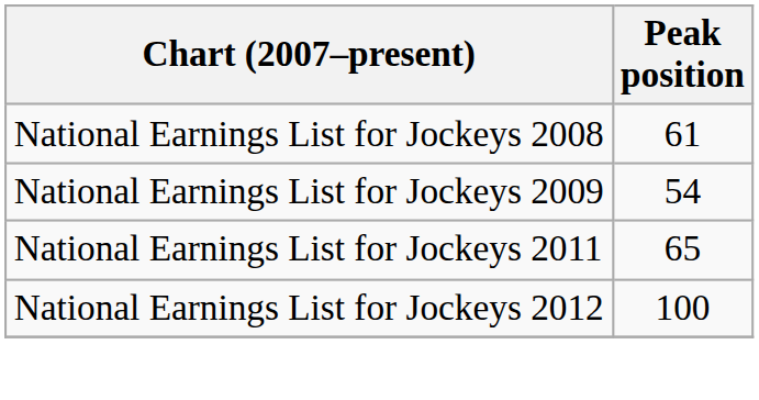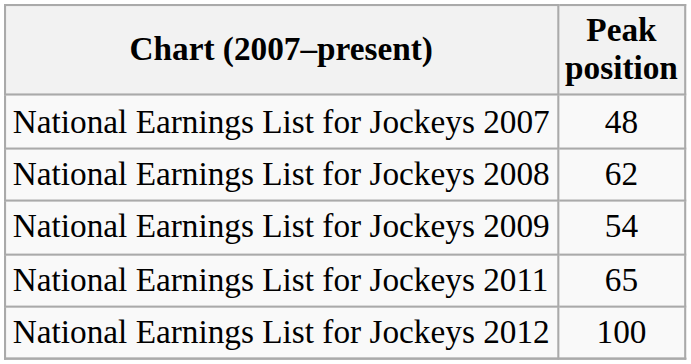+ row: National Earnings List for Jockeys 2007 | 48
National Earnings List for Jockeys 2008 | Peak position: 61 -> 62
